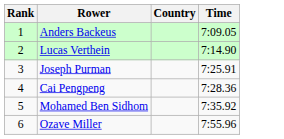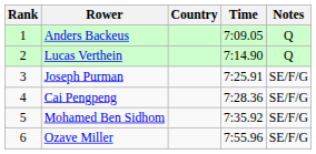+ column: Notes | Q | Q | SE/F/G | SE/F/G | SE/F/G | SE/F/G
